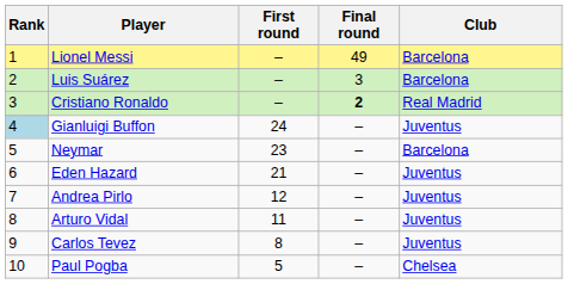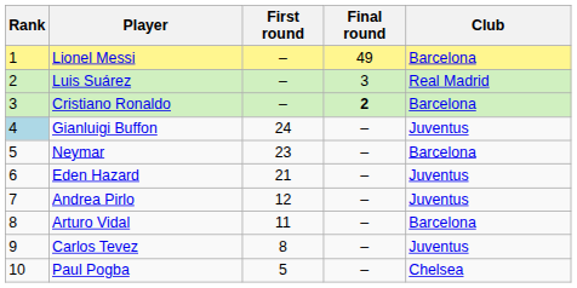Luis Suárez | Club: Barcelona -> Real Madrid
Cristiano Ronaldo | Club: Real Madrid -> Barcelona
Arturo Vidal | Club: Juventus -> Barcelona
